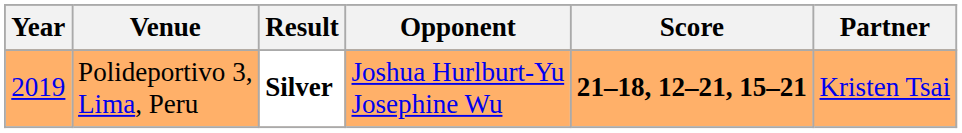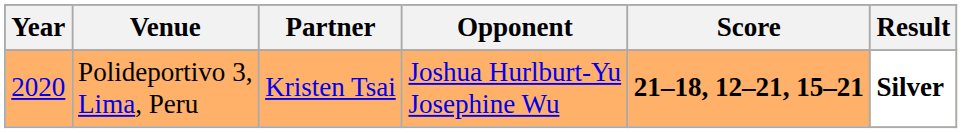columns swapped: Partner <-> Result
Polideportivo 3, Lima, Peru | Year: 2019 -> 2020
